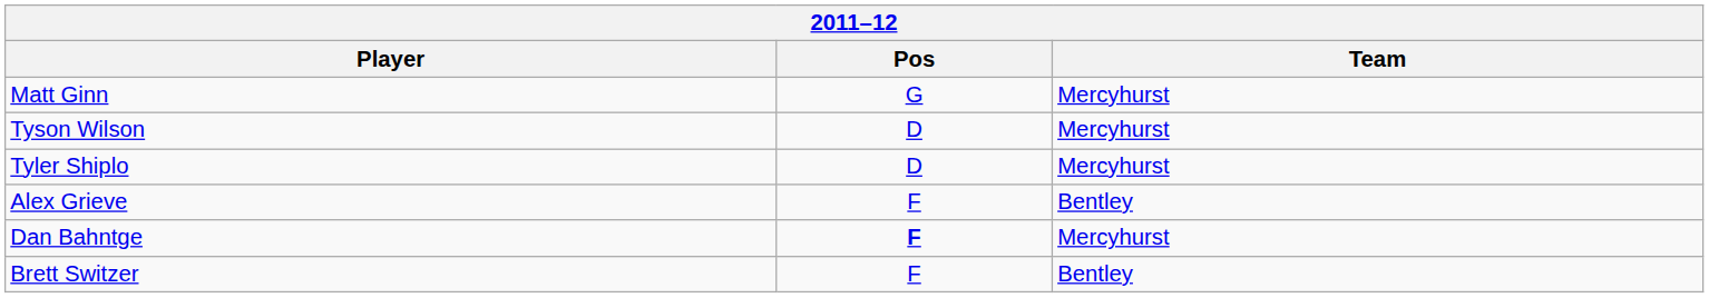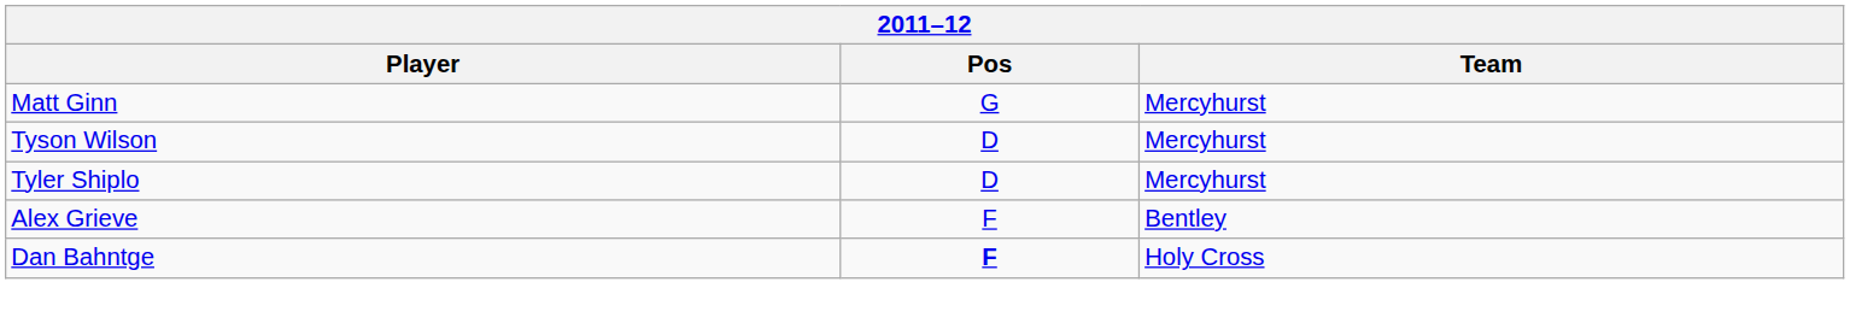Dan Bahntge | Team: Mercyhurst -> Holy Cross
- row: Brett Switzer | F | Bentley
